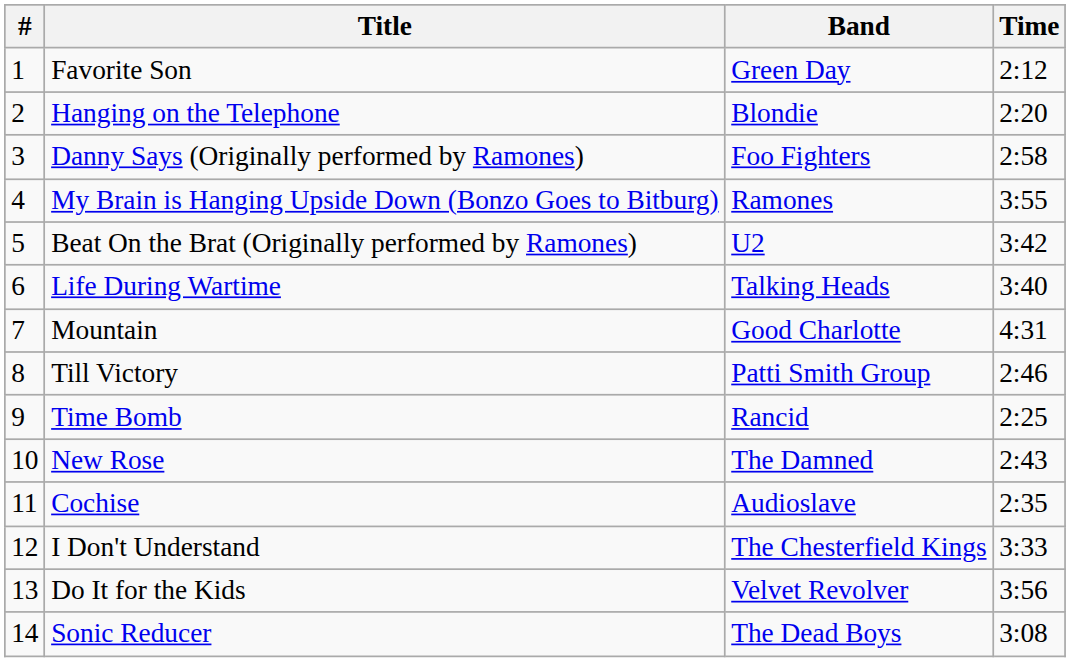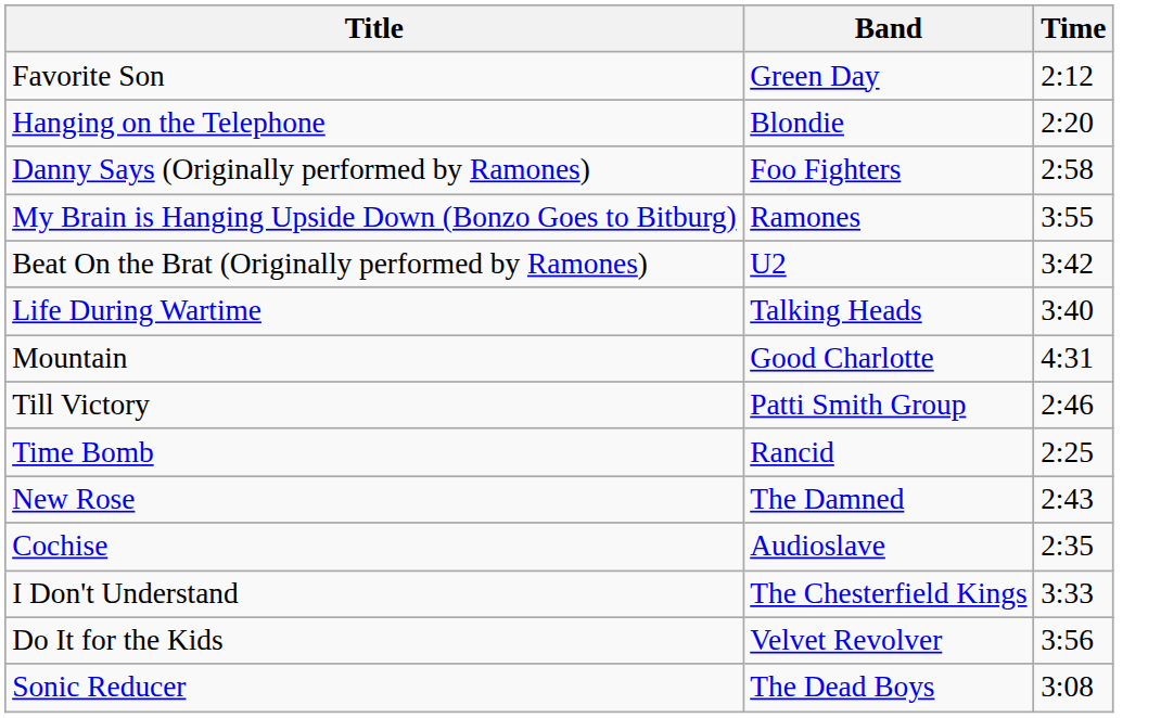- column: # | 1 | 2 | 3 | 4 | 5 | 6 | 7 | 8 | 9 | 10 | 11 | 12 | 13 | 14
